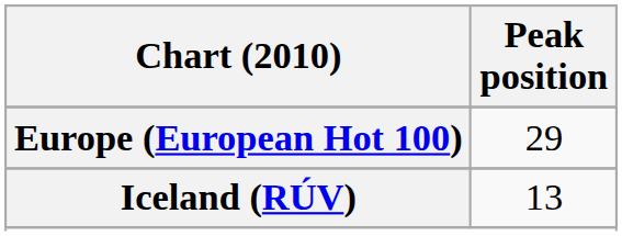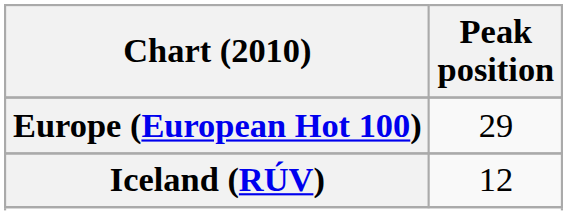Iceland (RÚV) | Peak position: 13 -> 12
